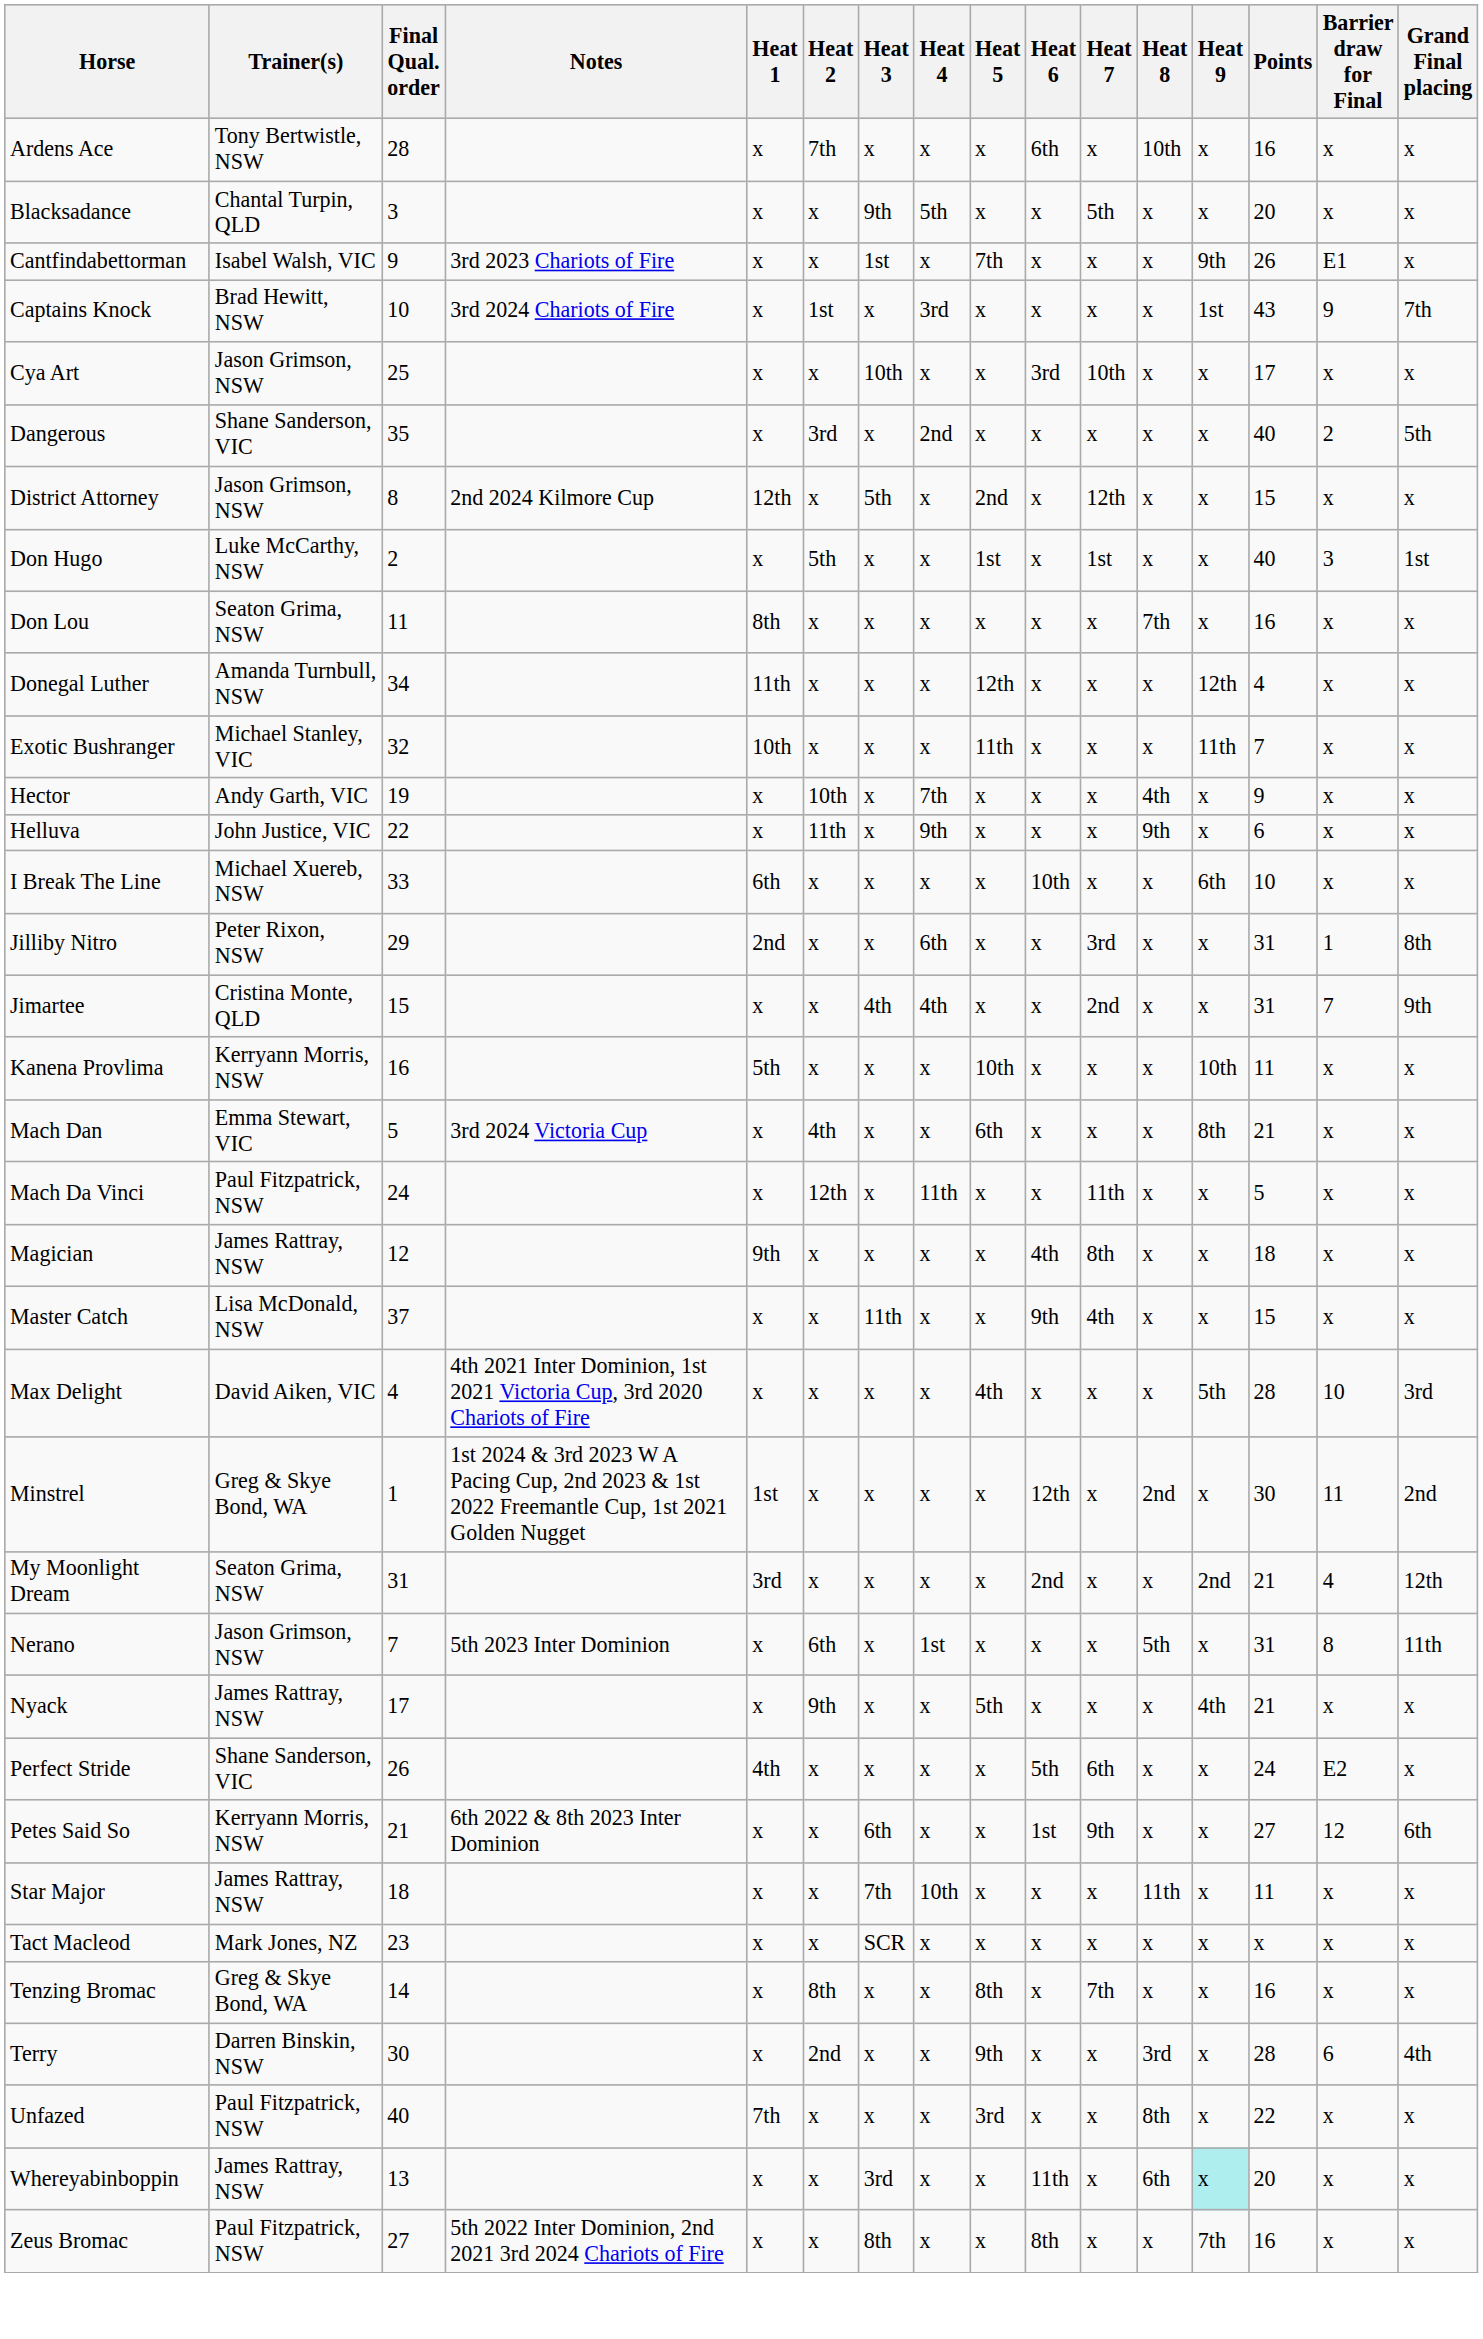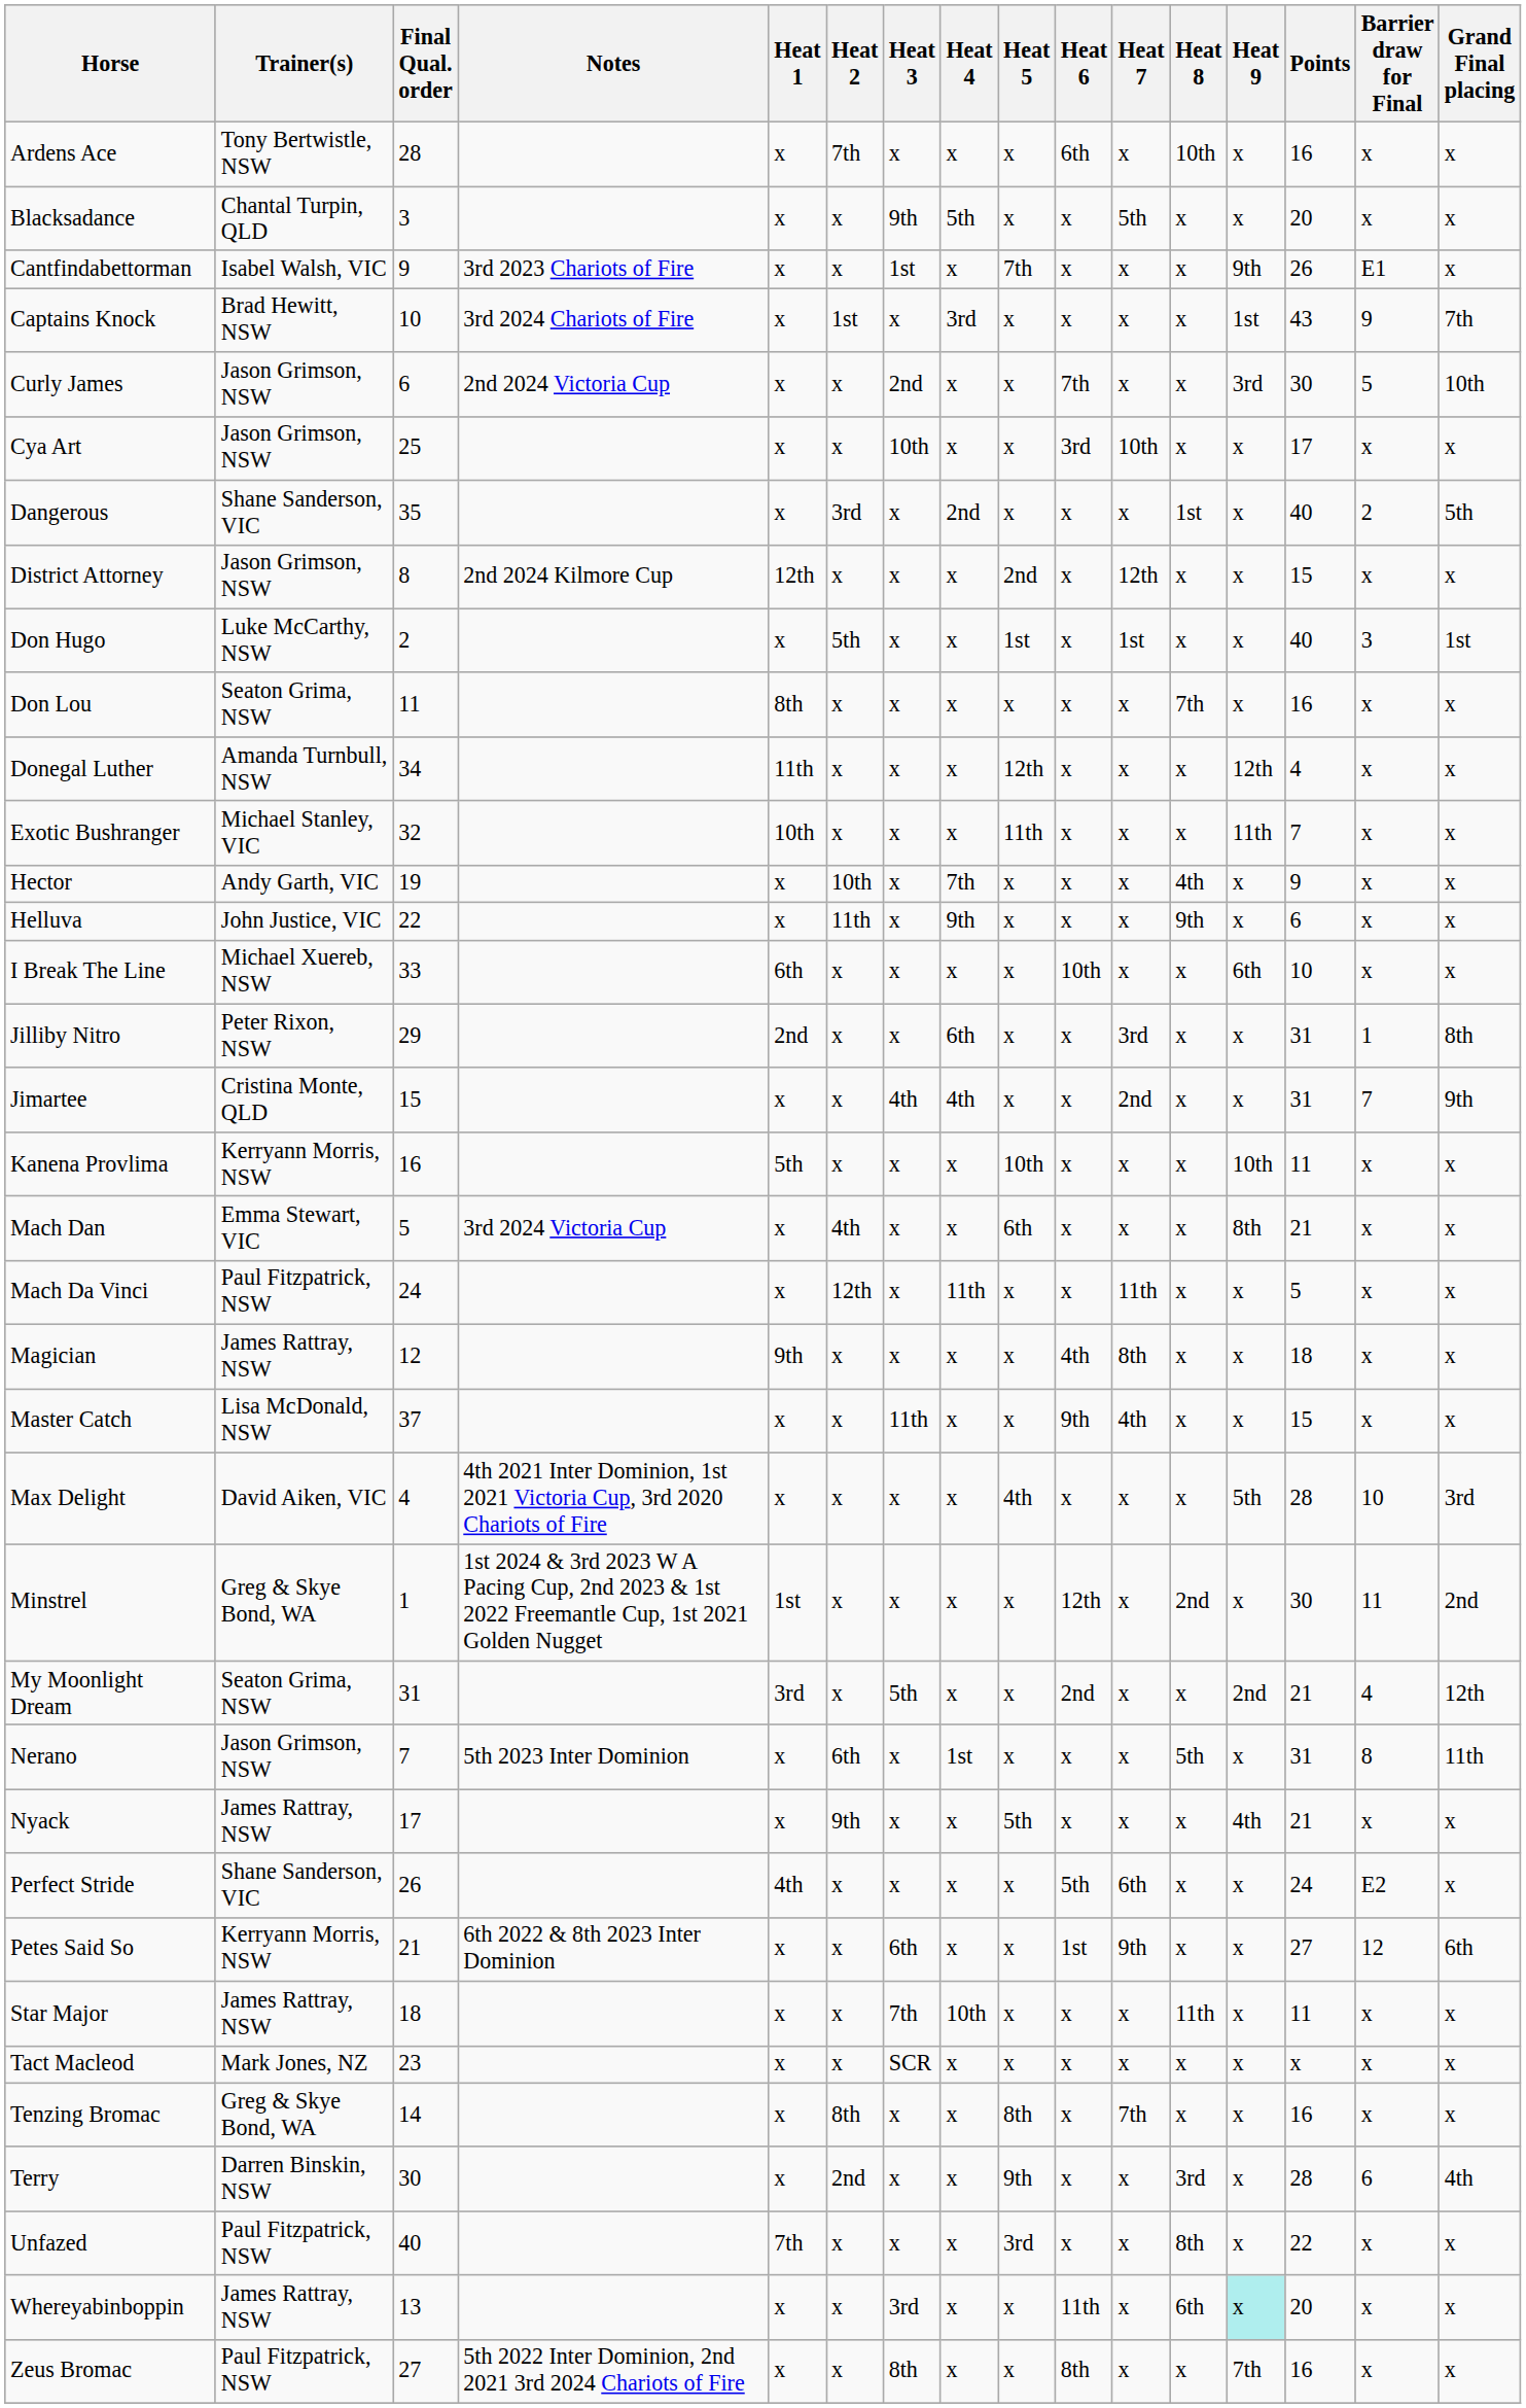+ row: Curly James | Jason Grimson, NSW | 6 | 2nd 2024 Victoria Cup | x | x | 2nd | x | x | 7th | x | x | 3rd | 30 | 5 | 10th
Dangerous | Heat 8: x -> 1st
District Attorney | Heat 3: 5th -> x
My Moonlight Dream | Heat 3: x -> 5th
